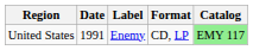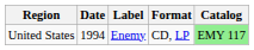United States | Date: 1991 -> 1994
